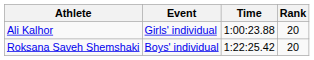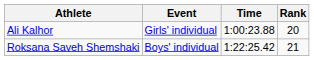Roksana Saveh Shemshaki | Rank: 20 -> 21
